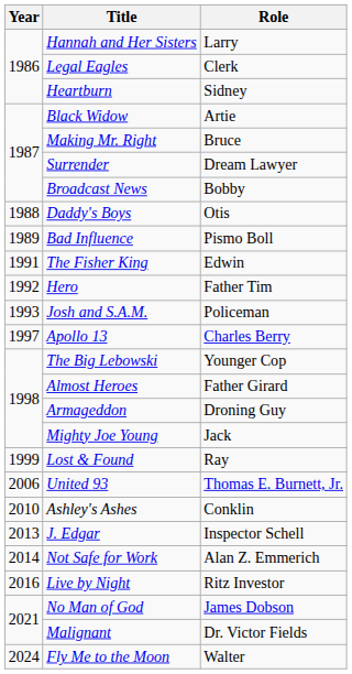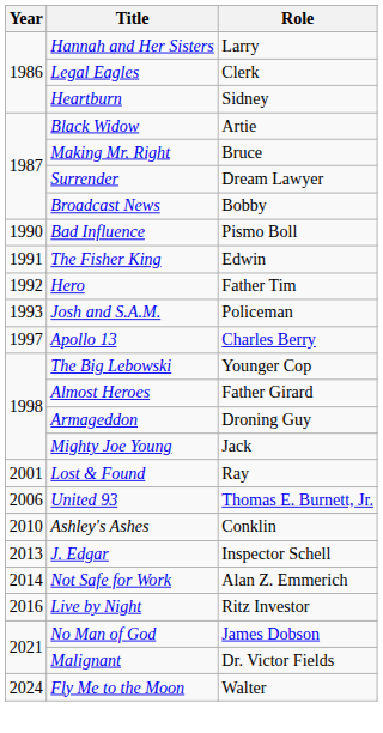- row: 1988 | Daddy's Boys | Otis
Bad Influence | Year: 1989 -> 1990
Lost & Found | Year: 1999 -> 2001
